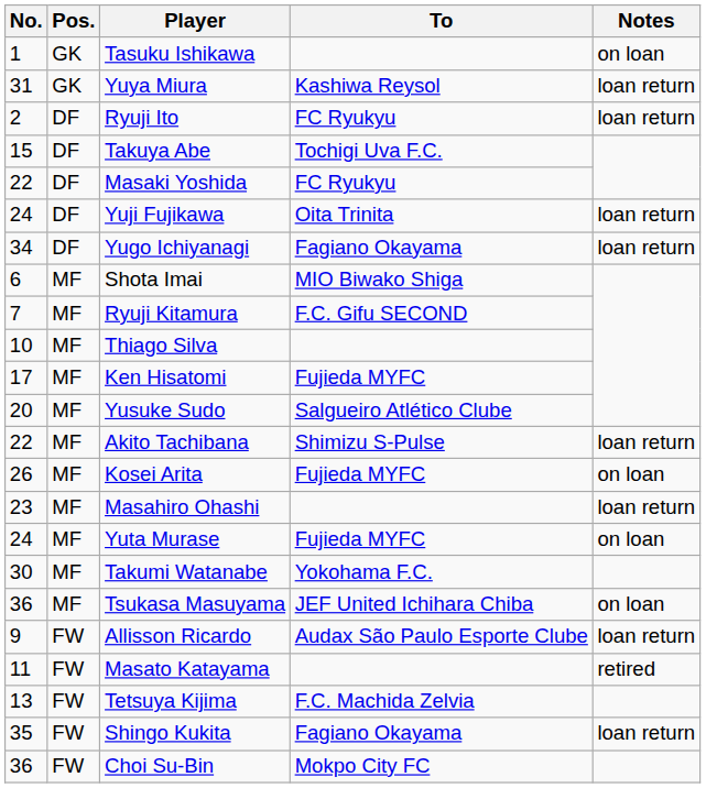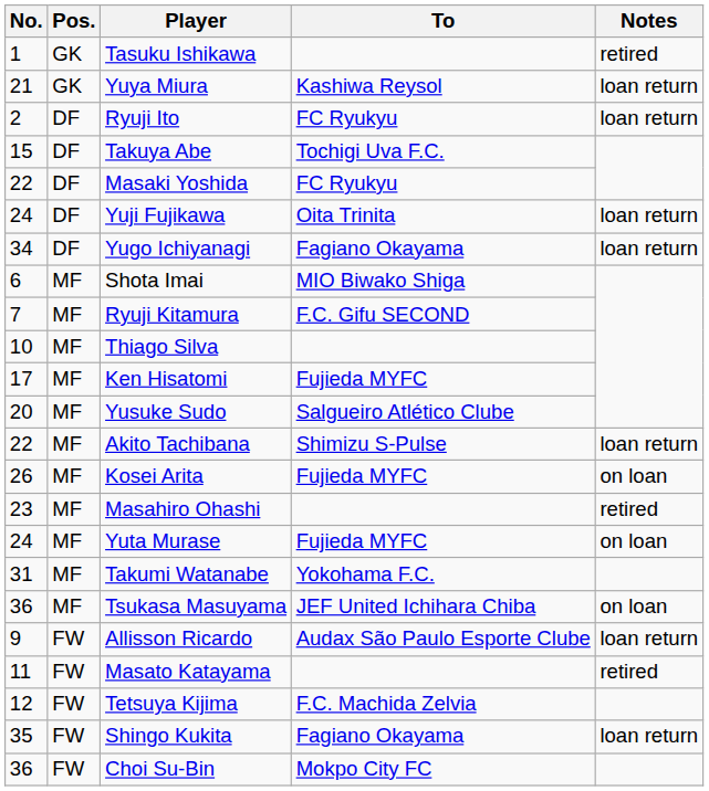Tasuku Ishikawa | Notes: on loan -> retired
Yuya Miura | No.: 31 -> 21
Masahiro Ohashi | Notes: loan return -> retired
Takumi Watanabe | No.: 30 -> 31
Tetsuya Kijima | No.: 13 -> 12
